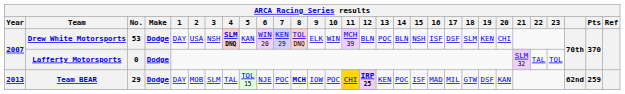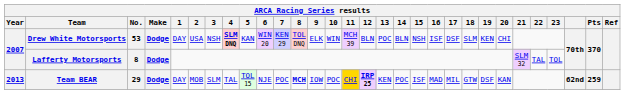Lafferty Motorsports | No.: 0 -> 8
